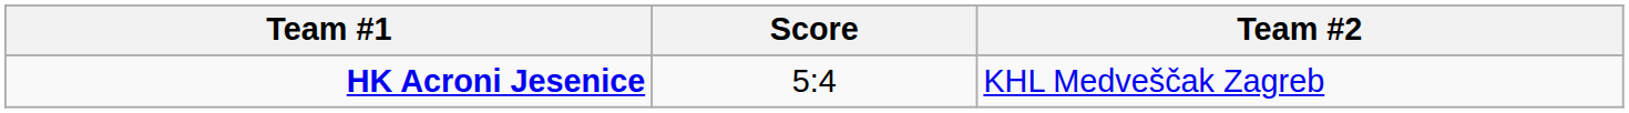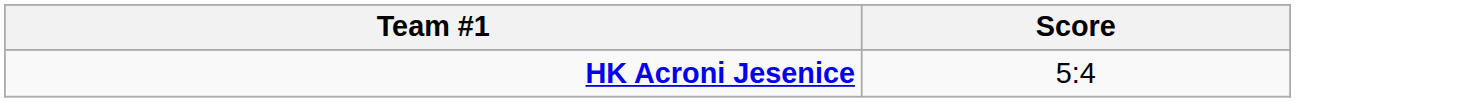- column: Team #2 | KHL Medveščak Zagreb
